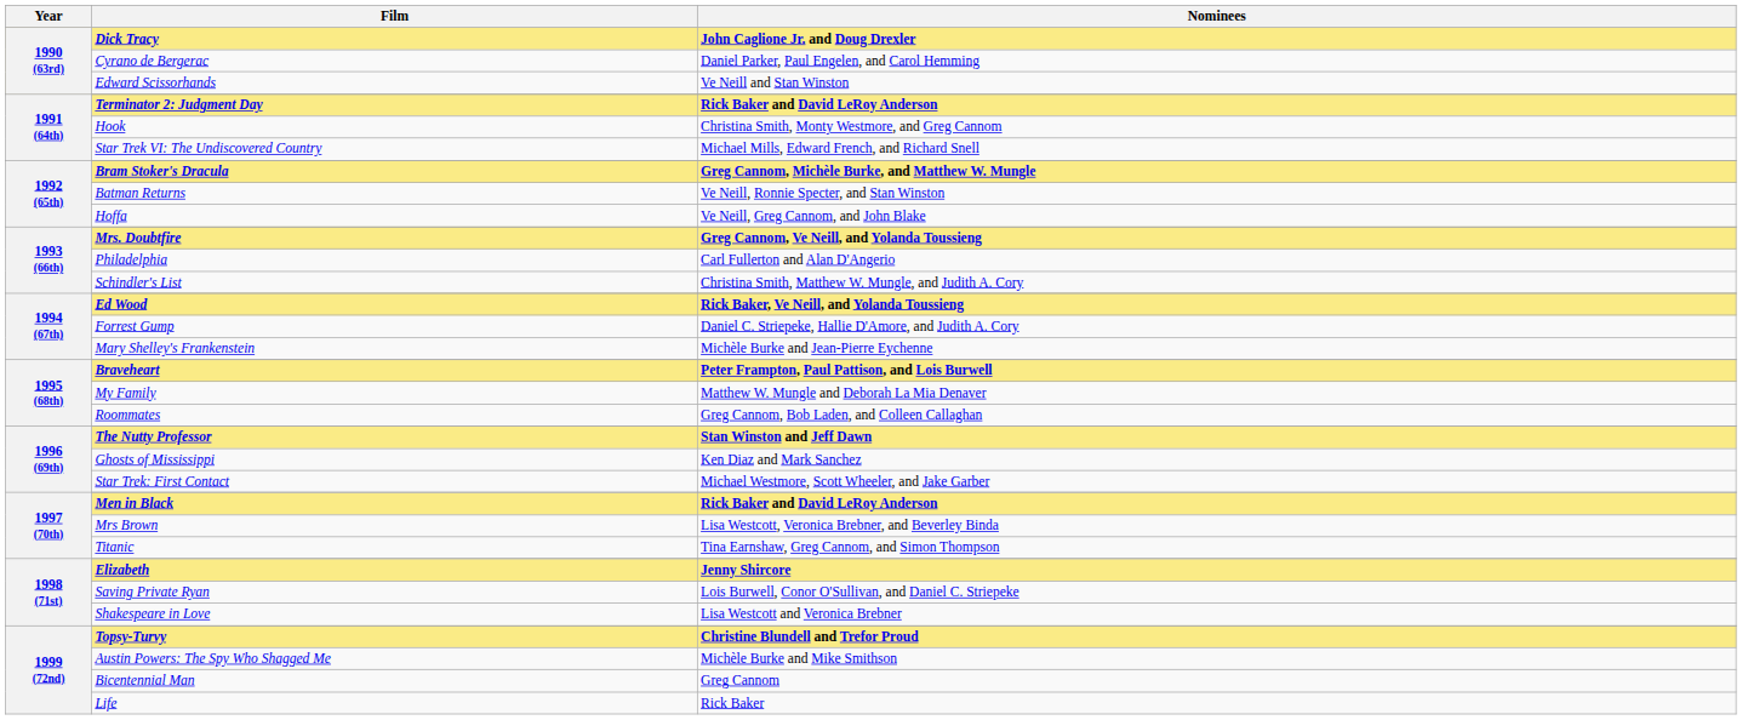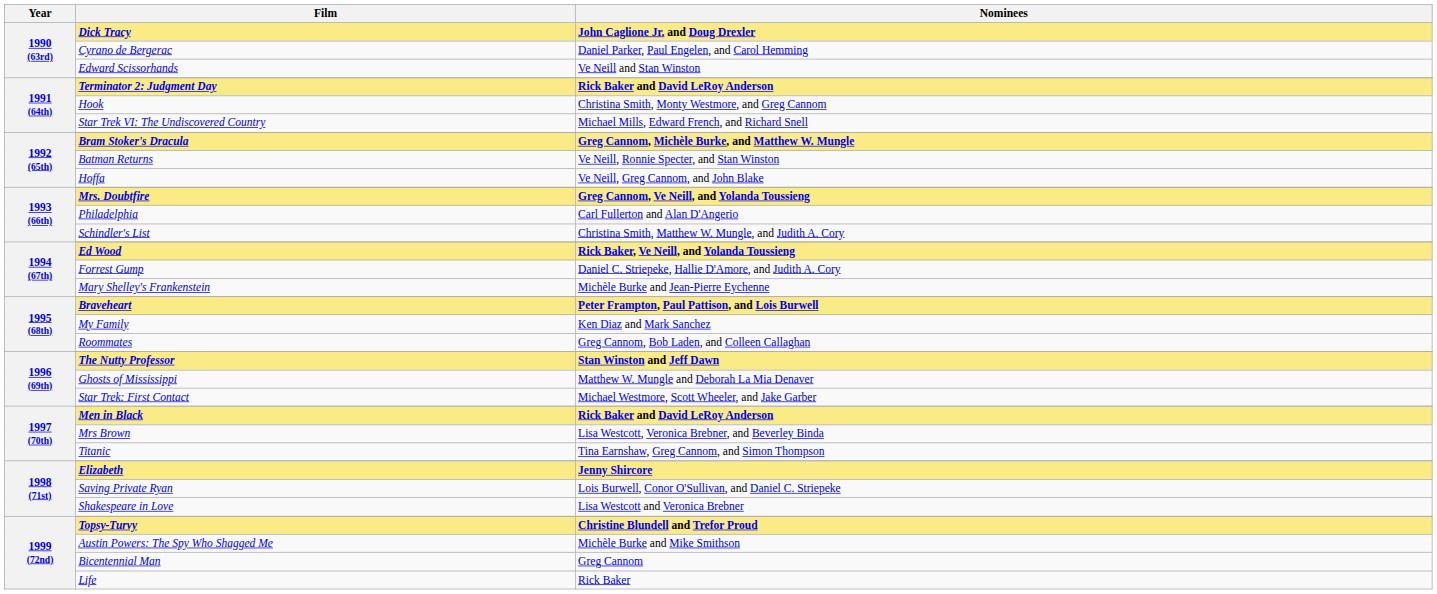My Family | Nominees: Matthew W. Mungle and Deborah La Mia Denaver -> Ken Diaz and Mark Sanchez
Ghosts of Mississippi | Nominees: Ken Diaz and Mark Sanchez -> Matthew W. Mungle and Deborah La Mia Denaver
